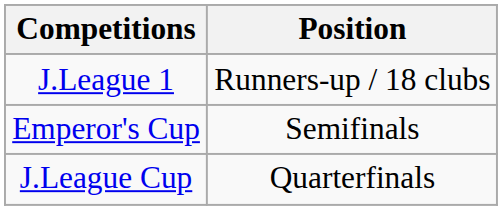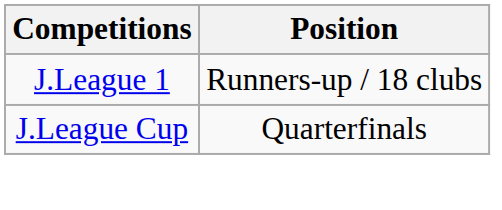- row: Emperor's Cup | Semifinals
